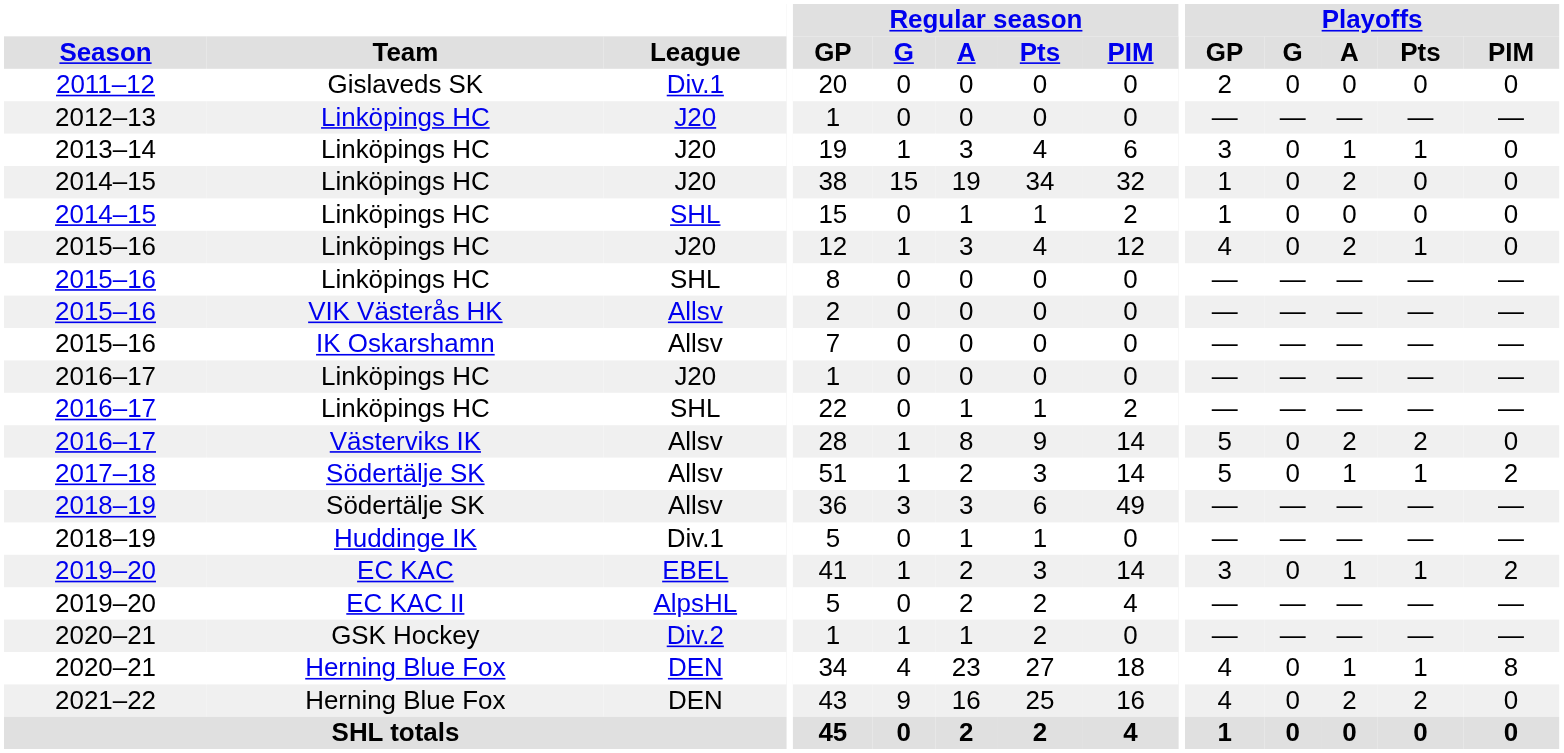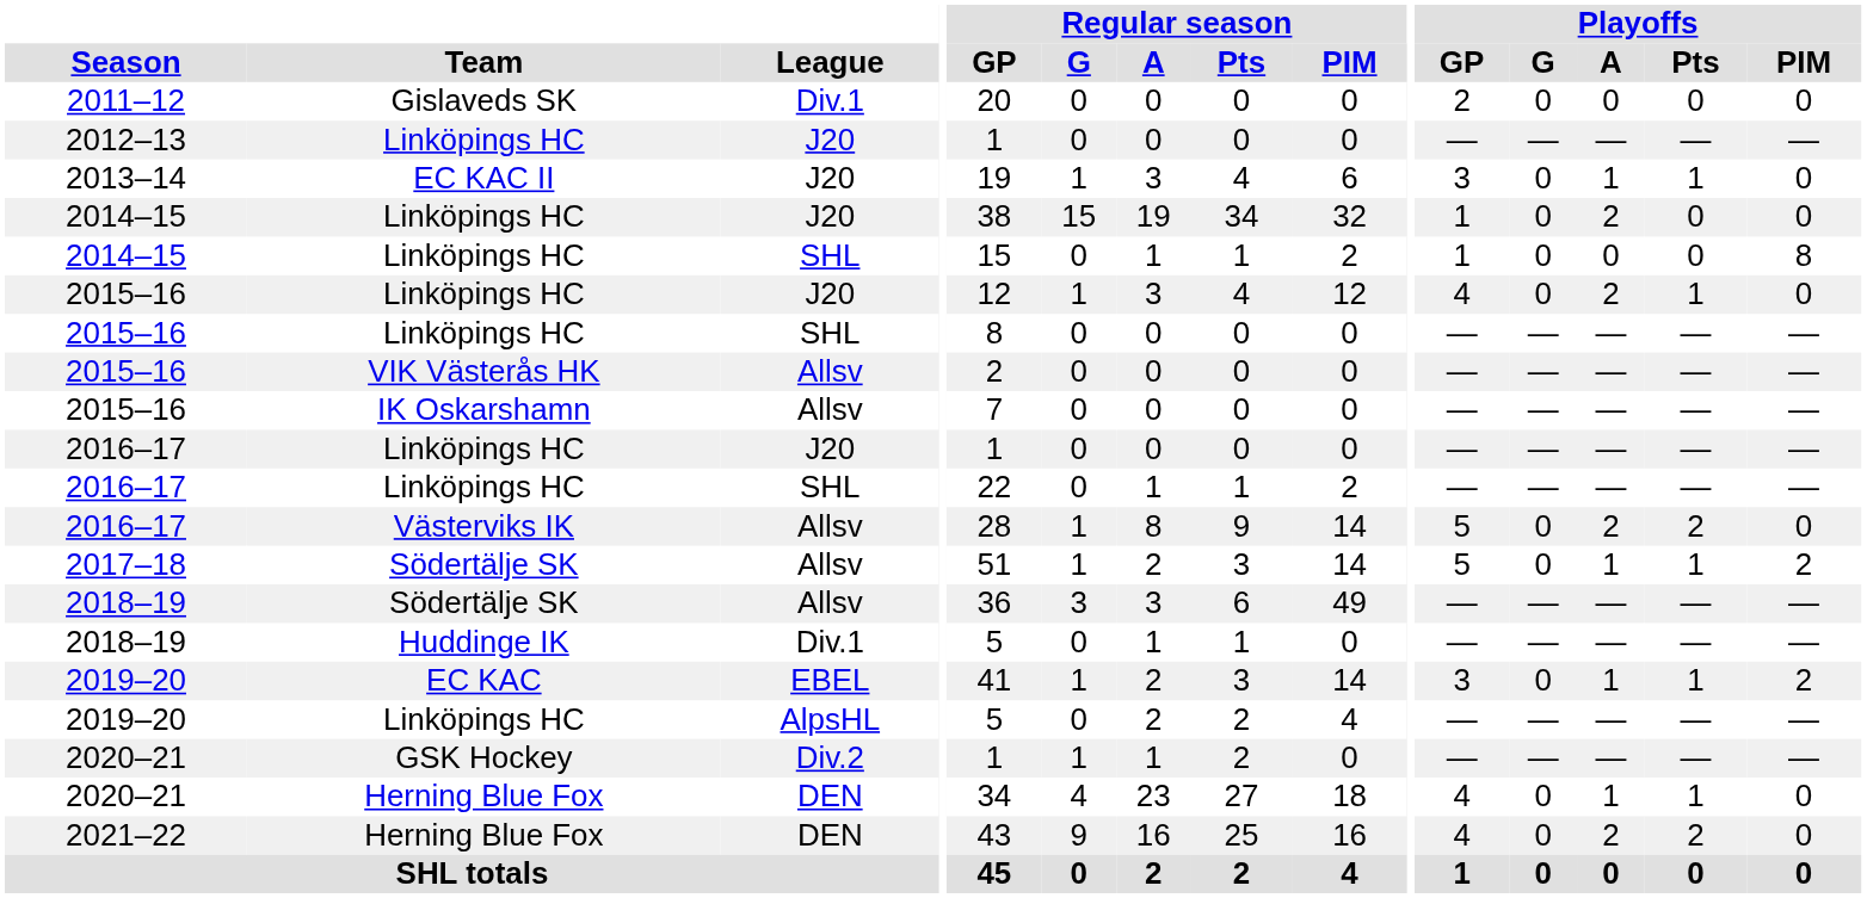2013–14 | Team: Linköpings HC -> EC KAC II
2014–15 / SHL | Playoffs / PIM: 0 -> 8
2019–20 / AlpsHL | Team: EC KAC II -> Linköpings HC
2020–21 / DEN | Playoffs / PIM: 8 -> 0
